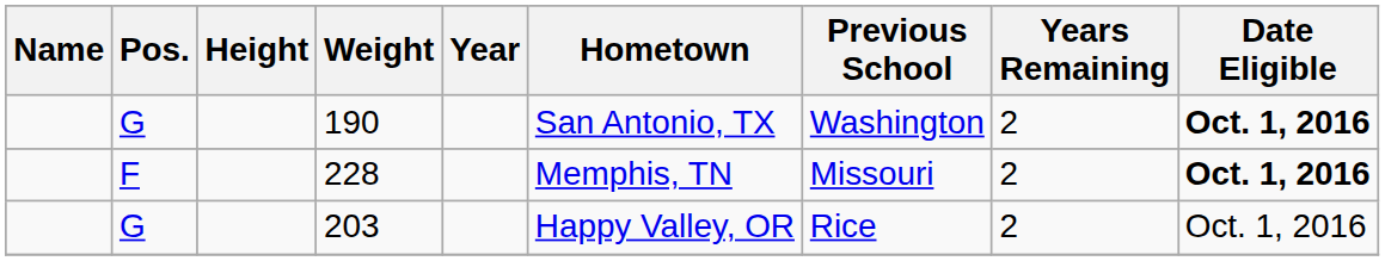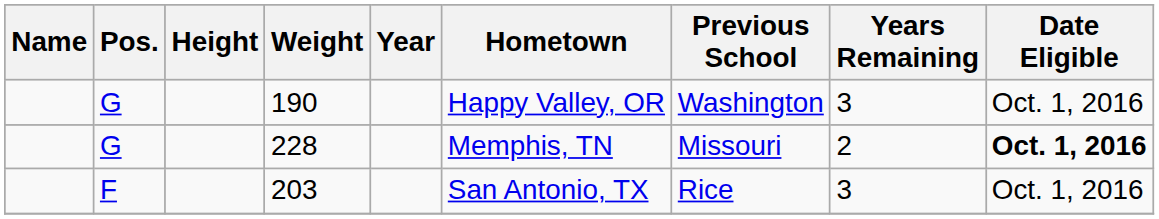190 | Hometown: San Antonio, TX -> Happy Valley, OR
190 | Years Remaining: 2 -> 3
190 | Date Eligible: bold -> normal
228 | Pos.: F -> G
203 | Pos.: G -> F
203 | Hometown: Happy Valley, OR -> San Antonio, TX
203 | Years Remaining: 2 -> 3
